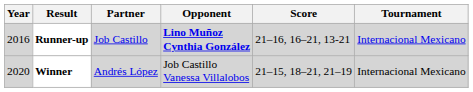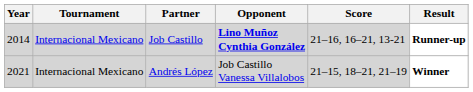columns swapped: Tournament <-> Result
Job Castillo | Year: 2016 -> 2014
Andrés López | Year: 2020 -> 2021
